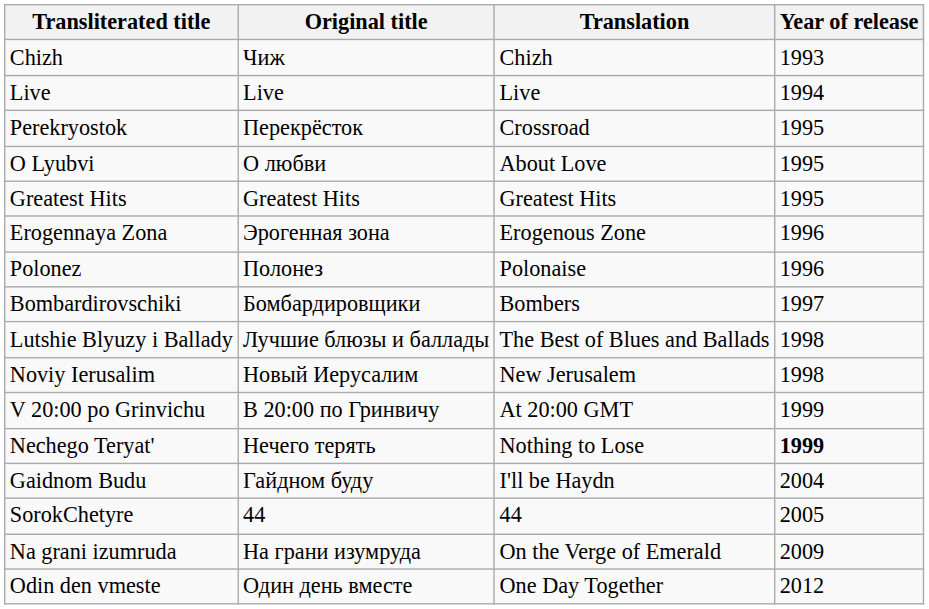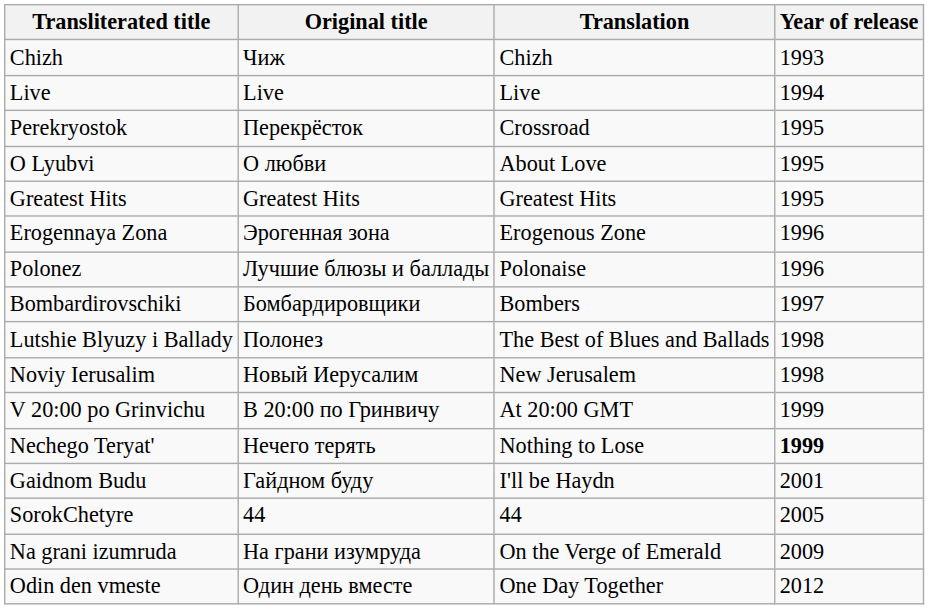Polonez | Original title: Полонез -> Лучшие блюзы и баллады
Lutshie Blyuzy i Ballady | Original title: Лучшие блюзы и баллады -> Полонез
Gaidnom Budu | Year of release: 2004 -> 2001
